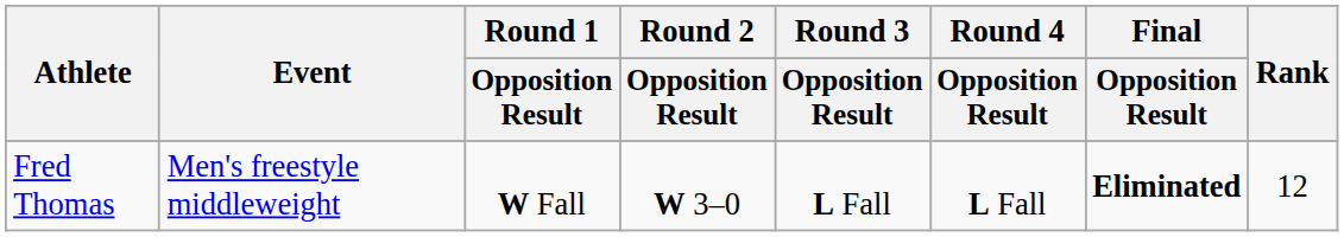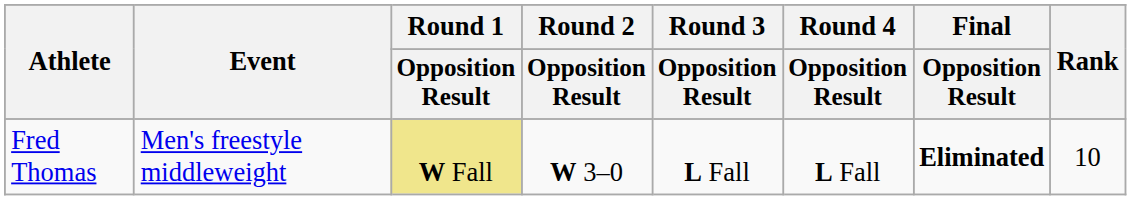Fred Thomas | Round 1 / Opposition Result: no background -> khaki background
Fred Thomas | Rank: 12 -> 10
